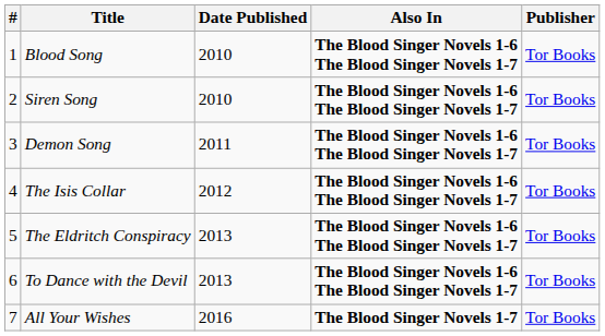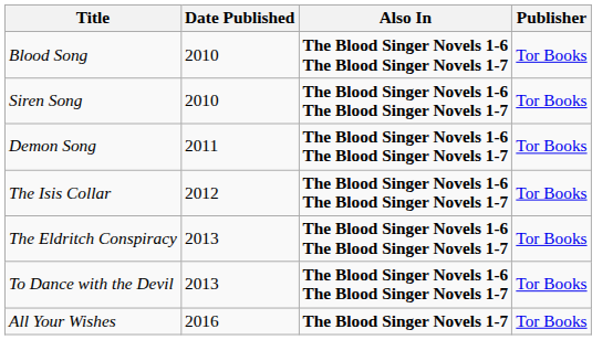- column: # | 1 | 2 | 3 | 4 | 5 | 6 | 7
